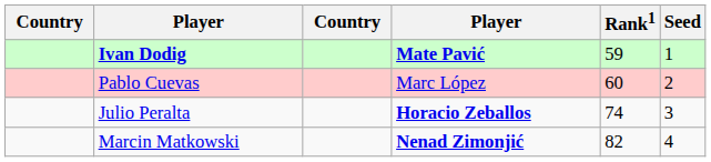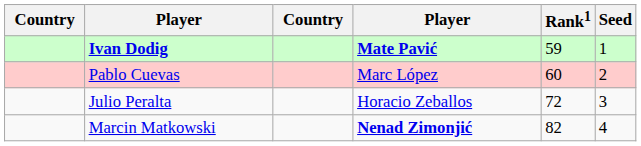Julio Peralta | column 4: bold -> normal
Julio Peralta | Rank1: 74 -> 72
